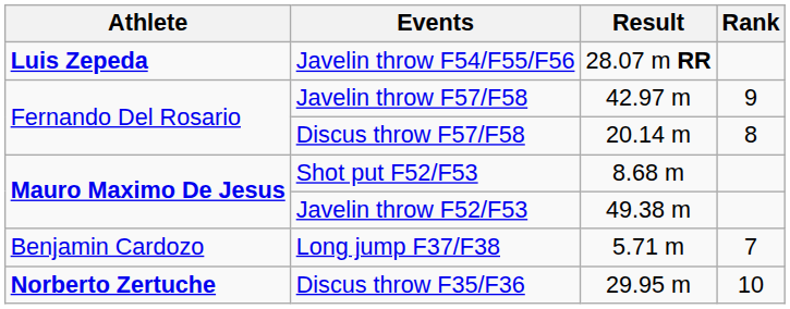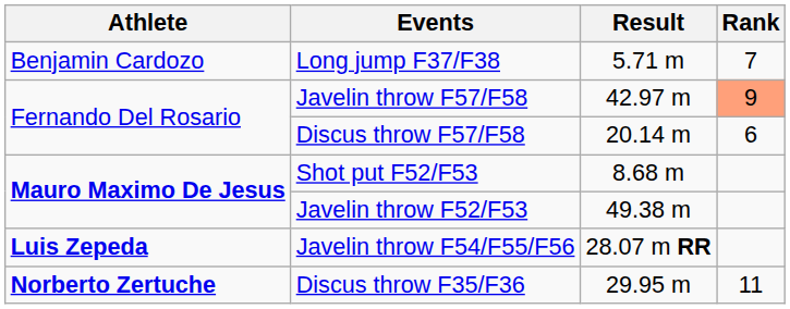rows swapped: Long jump F37/F38 <-> Javelin throw F54/F55/F56
Javelin throw F57/F58 | Rank: no background -> lightsalmon background
Discus throw F57/F58 | Rank: 8 -> 6
Discus throw F35/F36 | Rank: 10 -> 11
